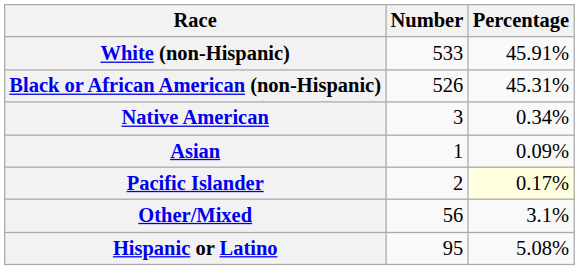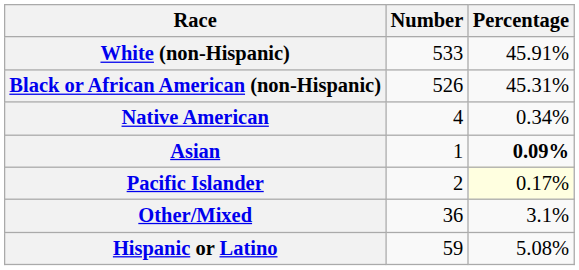Native American | Number: 3 -> 4
Asian | Percentage: normal -> bold
Other/Mixed | Number: 56 -> 36
Hispanic or Latino | Number: 95 -> 59
